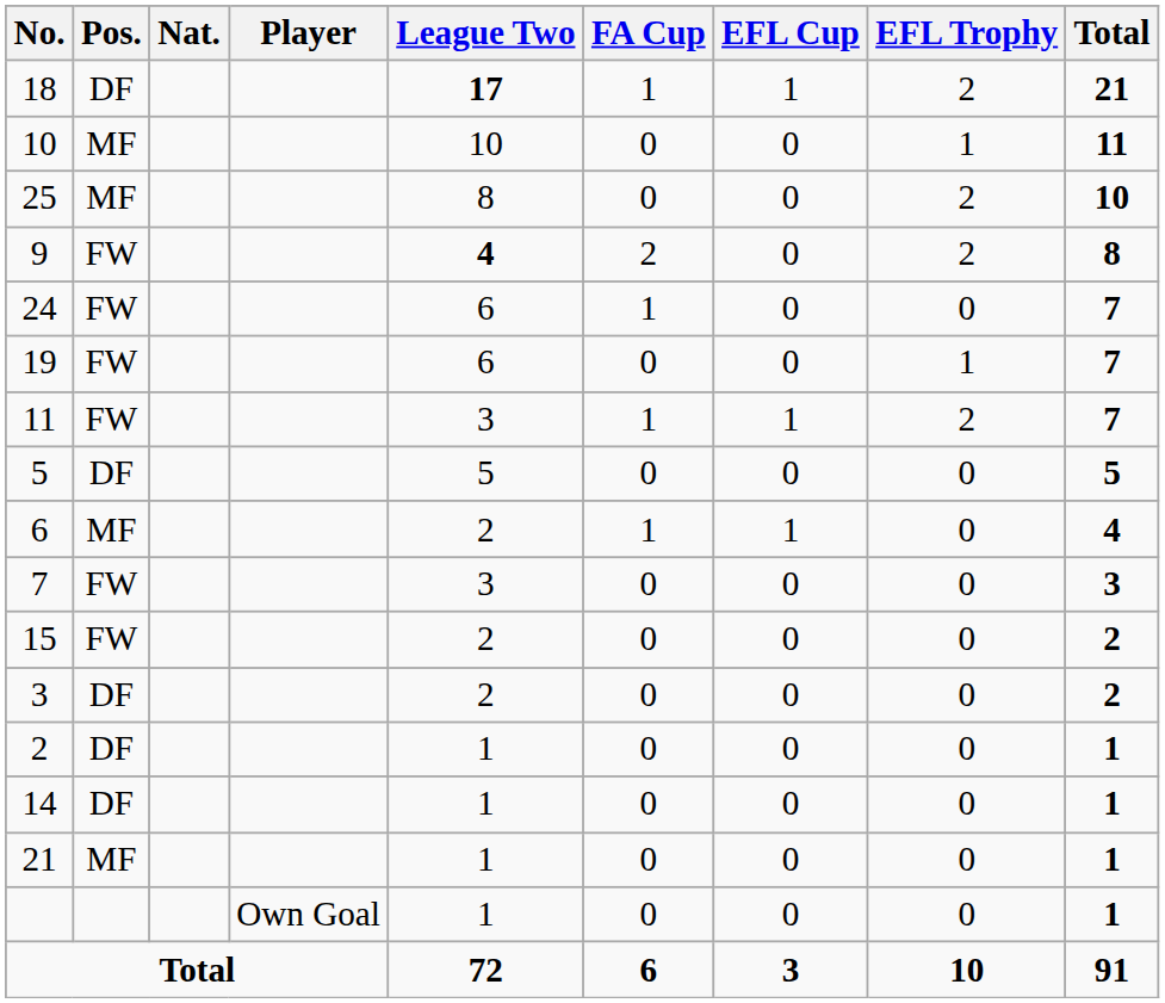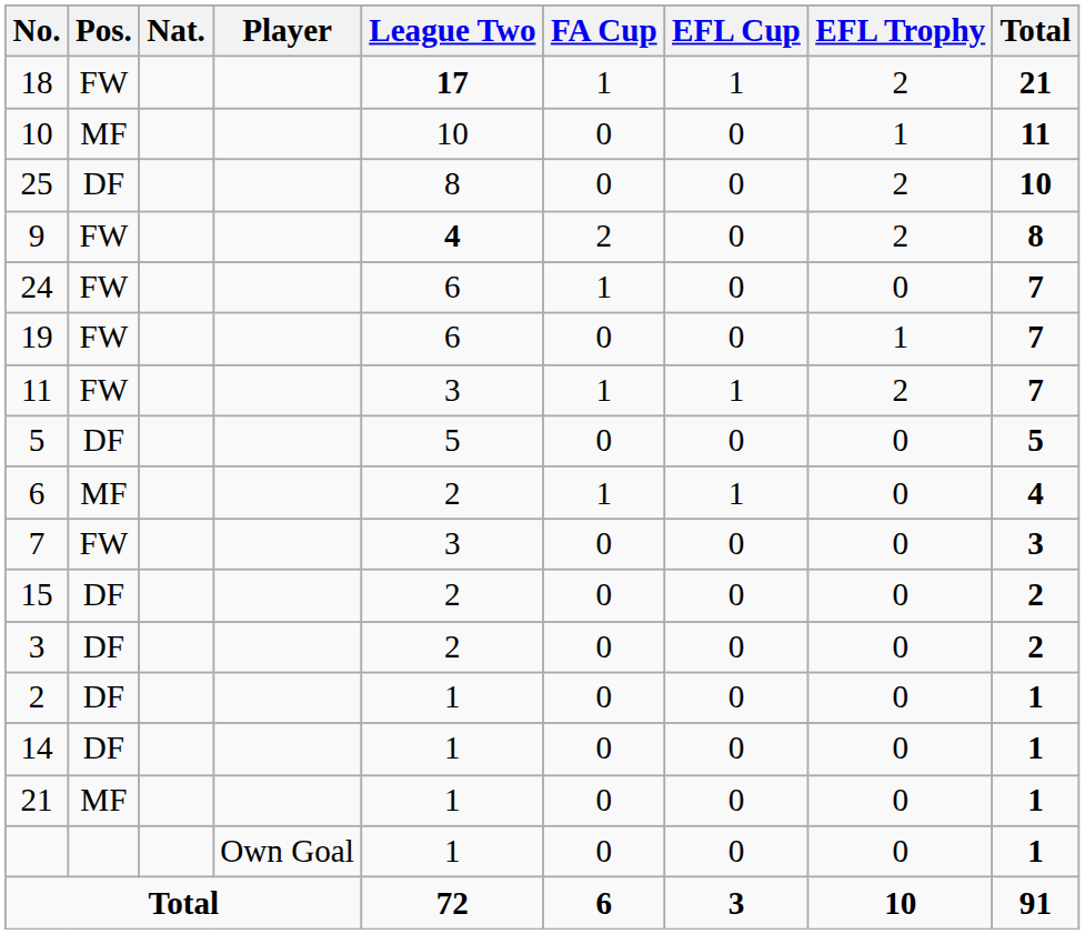18 | Pos.: DF -> FW
25 | Pos.: MF -> DF
15 | Pos.: FW -> DF
